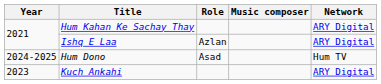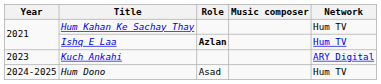Hum Kahan Ke Sachay Thay | Network: ARY Digital -> Hum TV
Ishq E Laa | Role: normal -> bold
Ishq E Laa | Network: ARY Digital -> Hum TV
rows swapped: Kuch Ankahi <-> Hum Dono
